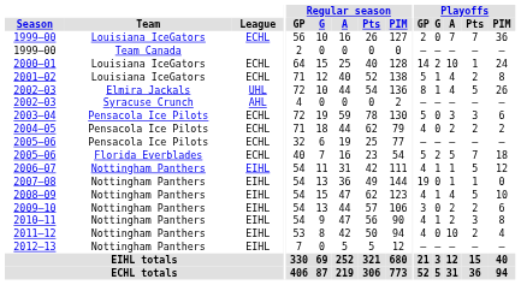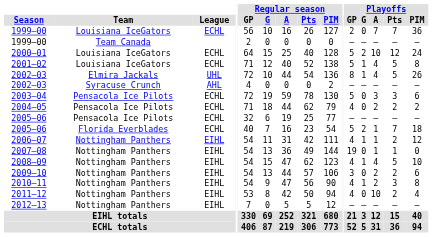2000–01 | Playoffs / GP: 14 -> 5
2000–01 | Playoffs / Pts: 1 -> 12
2001–02 | Playoffs / Pts: 2 -> 5
2005–06 / Florida Everblades | Playoffs / A: 5 -> 1
2006–07 | Playoffs / Pts: 5 -> 2
